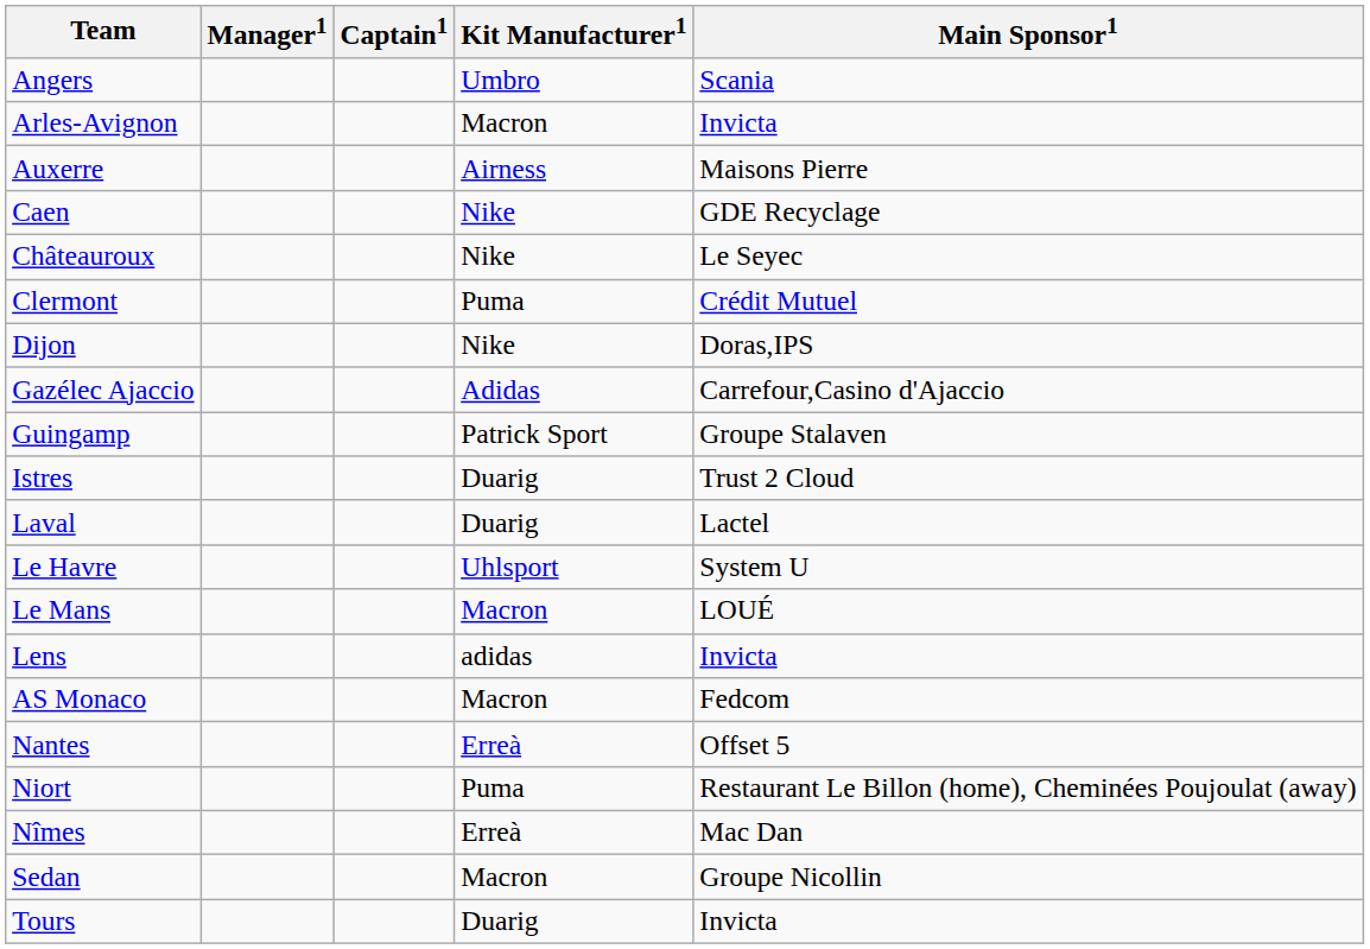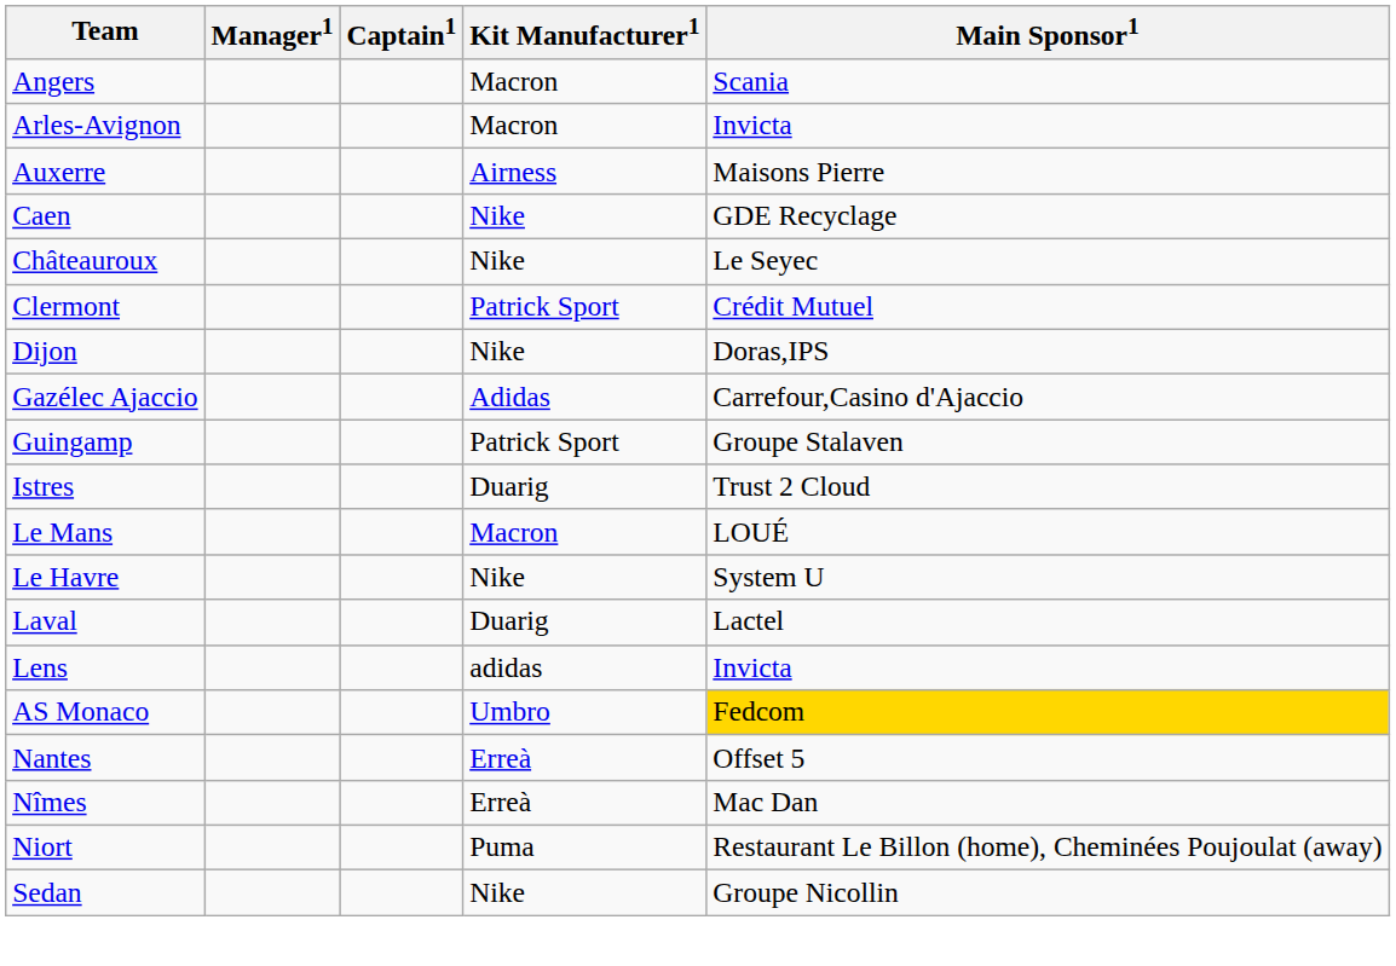Angers | Kit Manufacturer1: Umbro -> Macron
Clermont | Kit Manufacturer1: Puma -> Patrick Sport
rows swapped: Laval <-> Le Mans
Le Havre | Kit Manufacturer1: Uhlsport -> Nike
AS Monaco | Kit Manufacturer1: Macron -> Umbro
AS Monaco | Main Sponsor1: no background -> gold background
rows swapped: Nîmes <-> Niort
Sedan | Kit Manufacturer1: Macron -> Nike
- row: Tours | Duarig | Invicta
